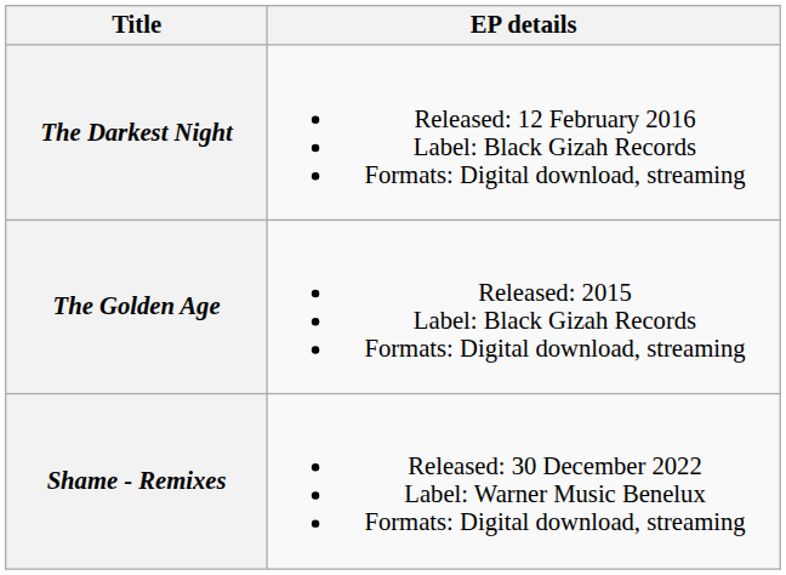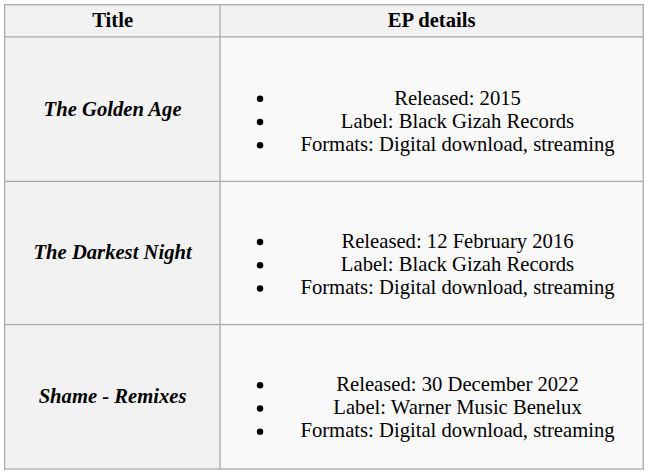rows swapped: The Golden Age <-> The Darkest Night
